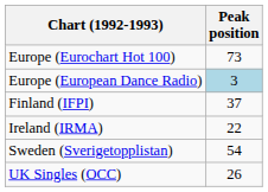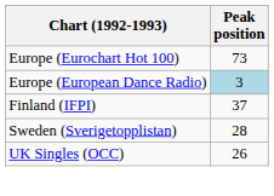- row: Ireland (IRMA) | 22
Sweden (Sverigetopplistan) | Peak position: 54 -> 28
